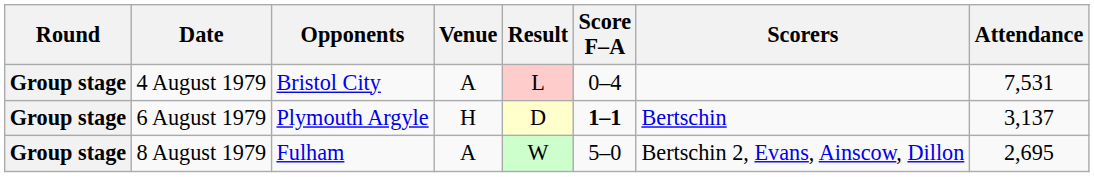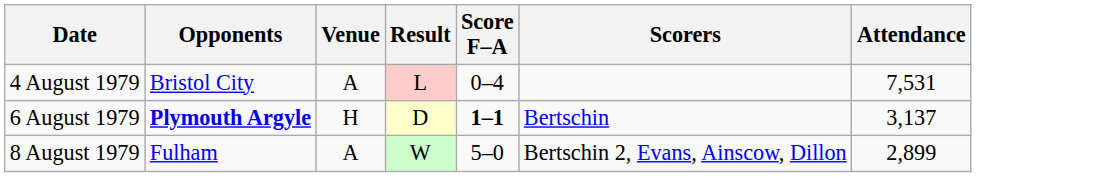- column: Round | Group stage | Group stage | Group stage
6 August 1979 | Opponents: normal -> bold
8 August 1979 | Attendance: 2,695 -> 2,899
